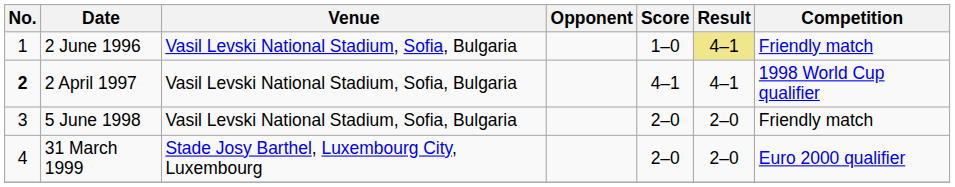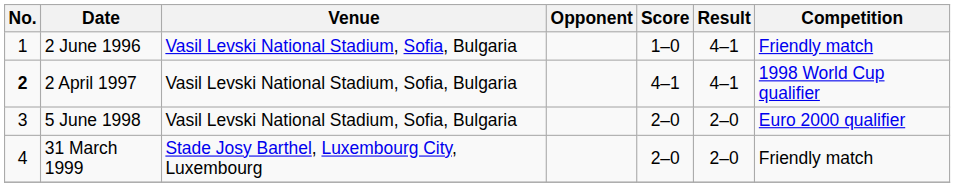2 June 1996 | Result: khaki background -> no background
5 June 1998 | Competition: Friendly match -> Euro 2000 qualifier
31 March 1999 | Competition: Euro 2000 qualifier -> Friendly match
